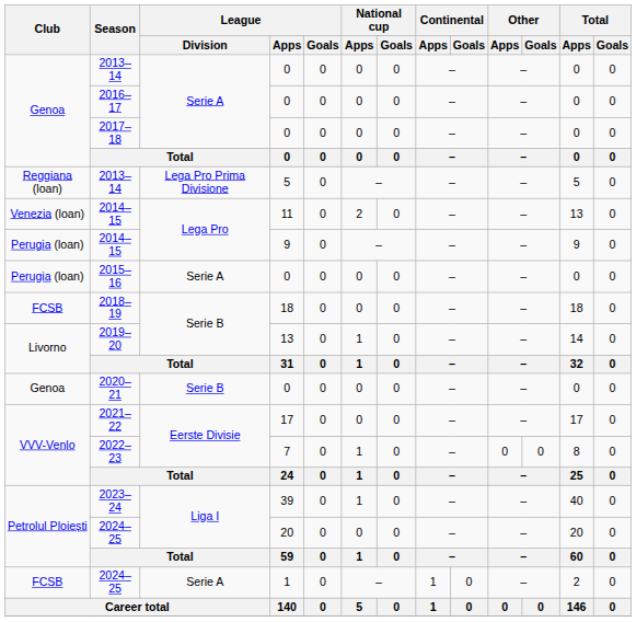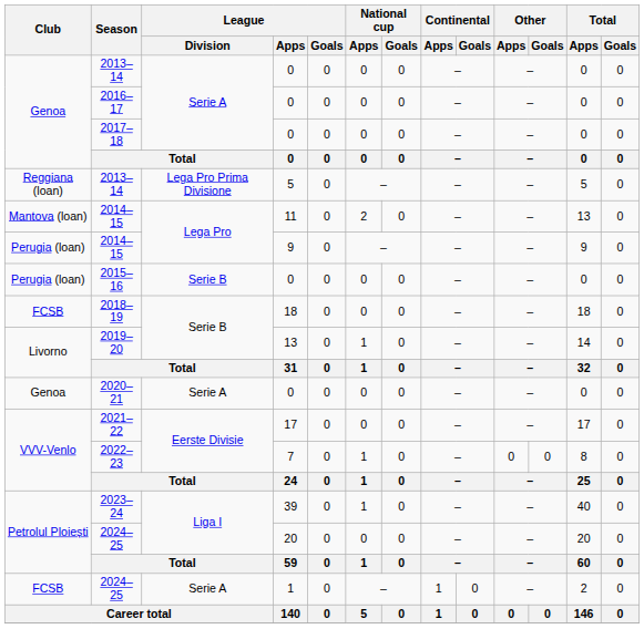2014–15 / 11 | Club: Venezia (loan) -> Mantova (loan)
2015–16 | League / Division: Serie A -> Serie B
2020–21 | League / Division: Serie B -> Serie A
